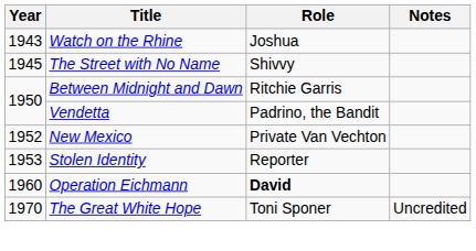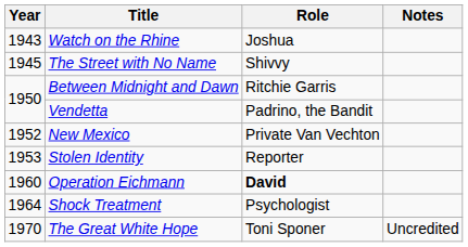+ row: 1964 | Shock Treatment | Psychologist
